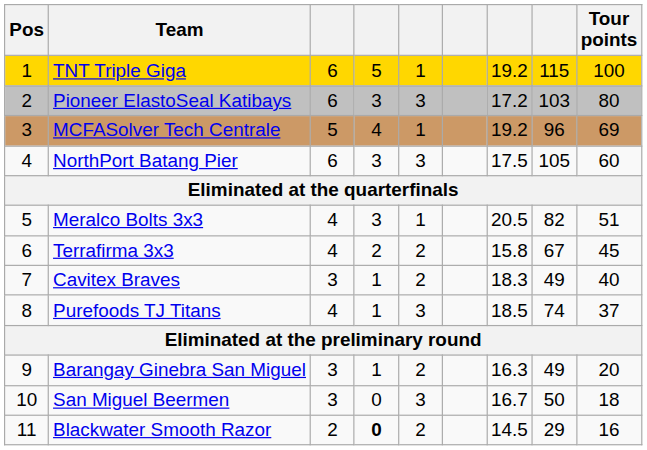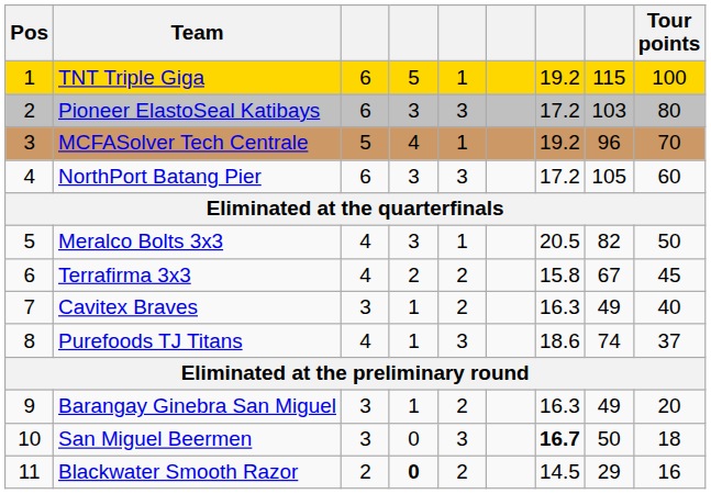MCFASolver Tech Centrale | Tour points: 69 -> 70
NorthPort Batang Pier | column 7: 17.5 -> 17.2
Meralco Bolts 3x3 | Tour points: 51 -> 50
Cavitex Braves | column 7: 18.3 -> 16.3
Purefoods TJ Titans | column 7: 18.5 -> 18.6
San Miguel Beermen | column 7: normal -> bold
